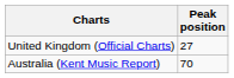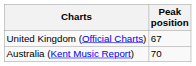United Kingdom (Official Charts) | Peak position: 27 -> 67
